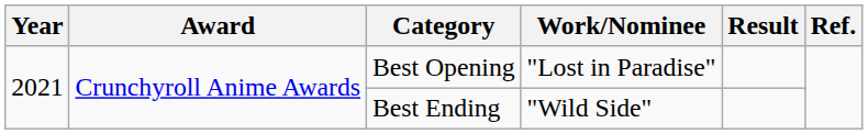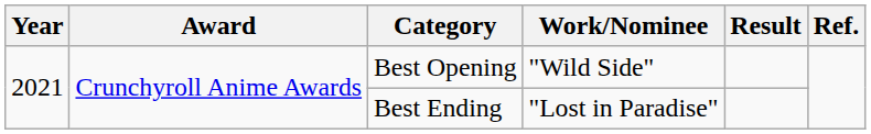Best Opening | Work/Nominee: "Lost in Paradise" -> "Wild Side"
Best Ending | Work/Nominee: "Wild Side" -> "Lost in Paradise"
